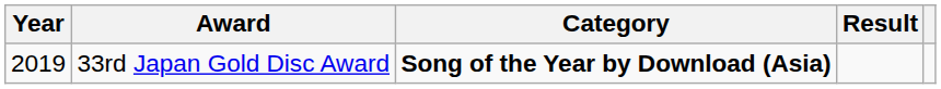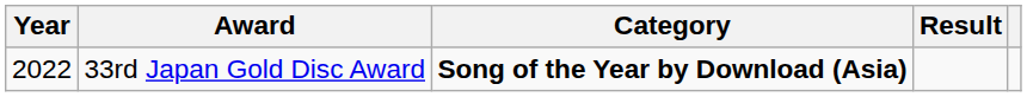33rd Japan Gold Disc Award | Year: 2019 -> 2022
